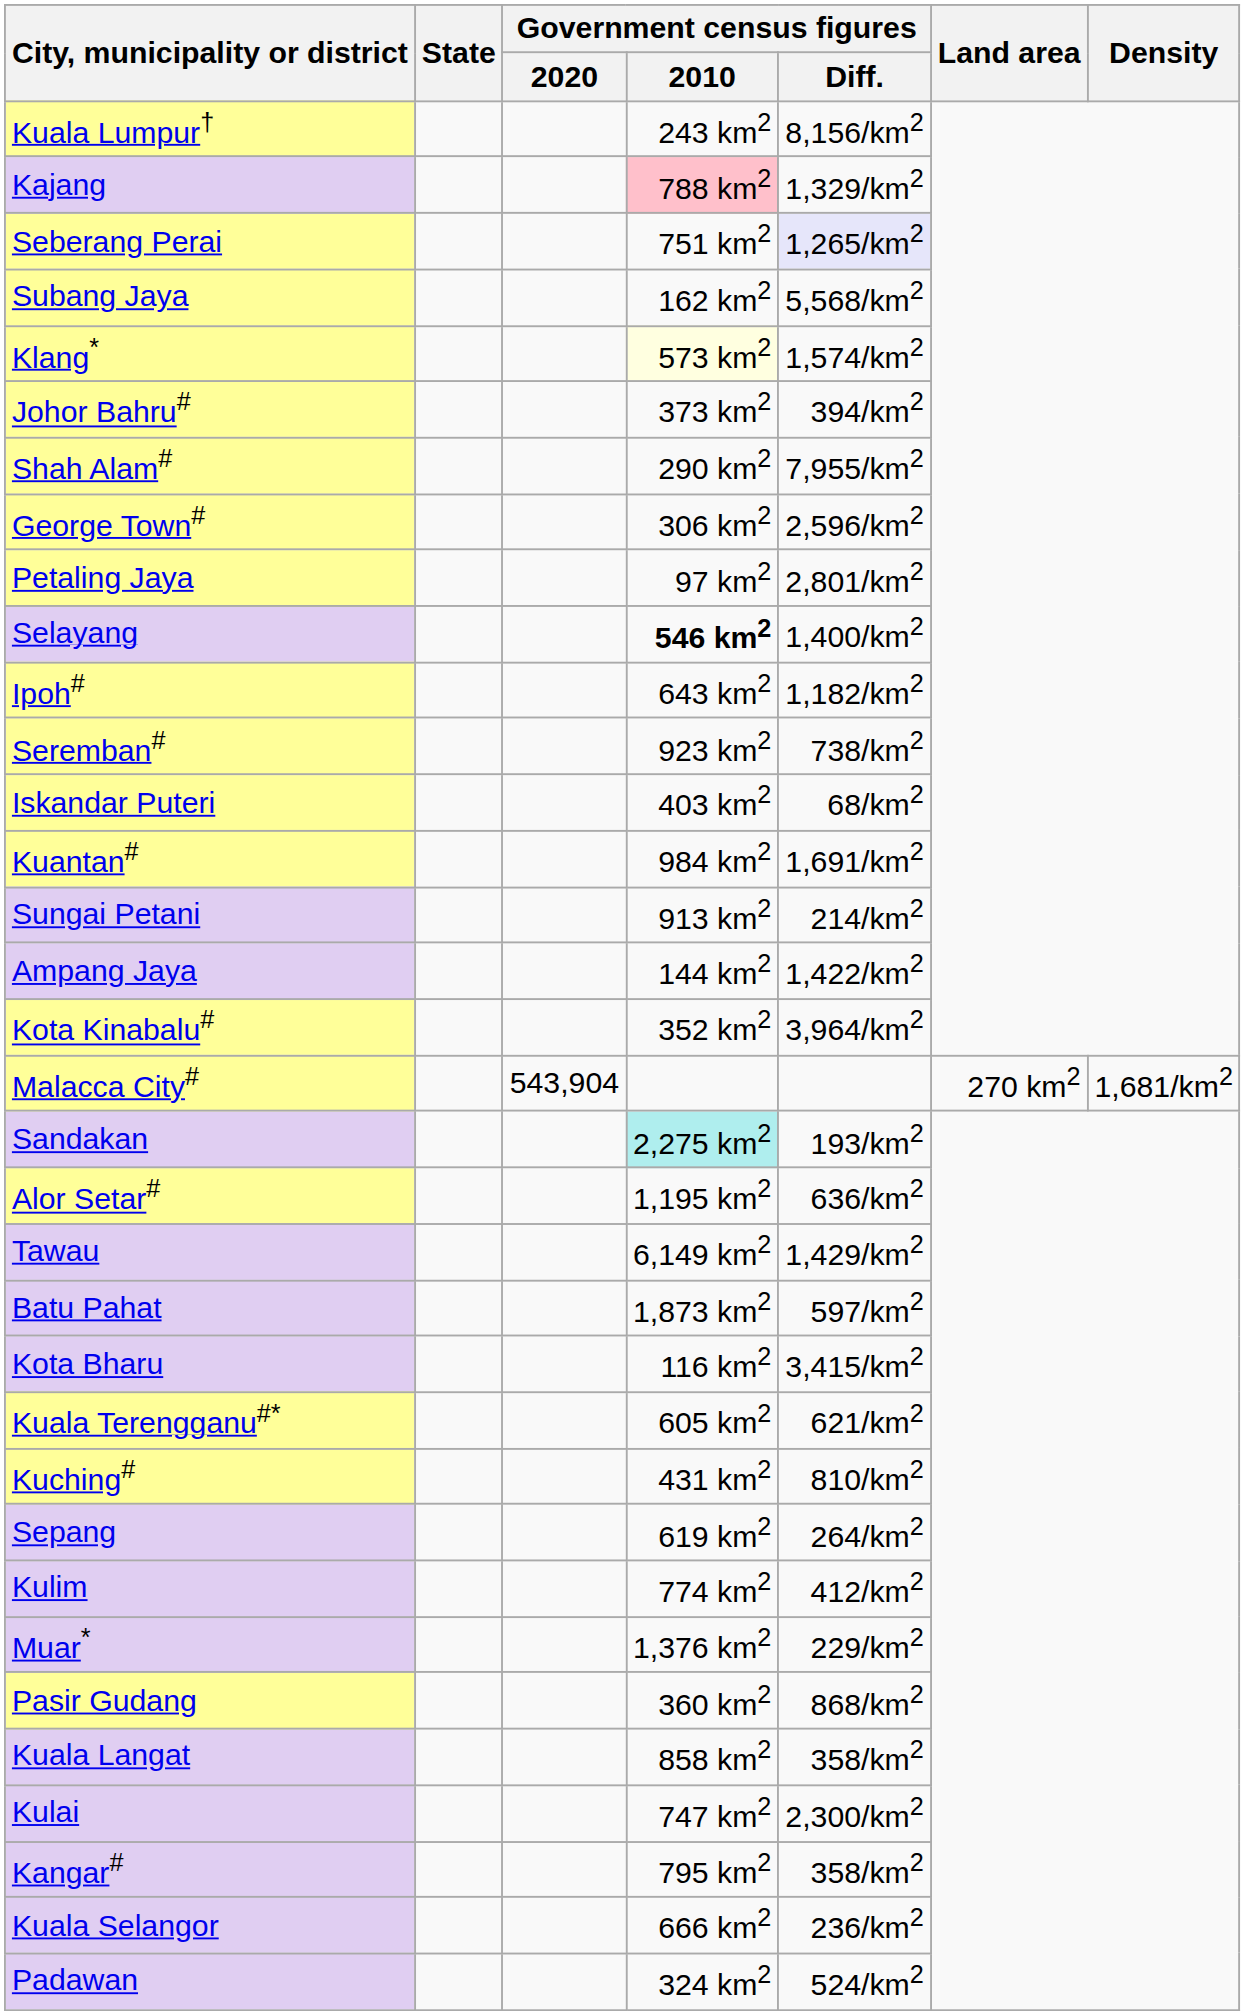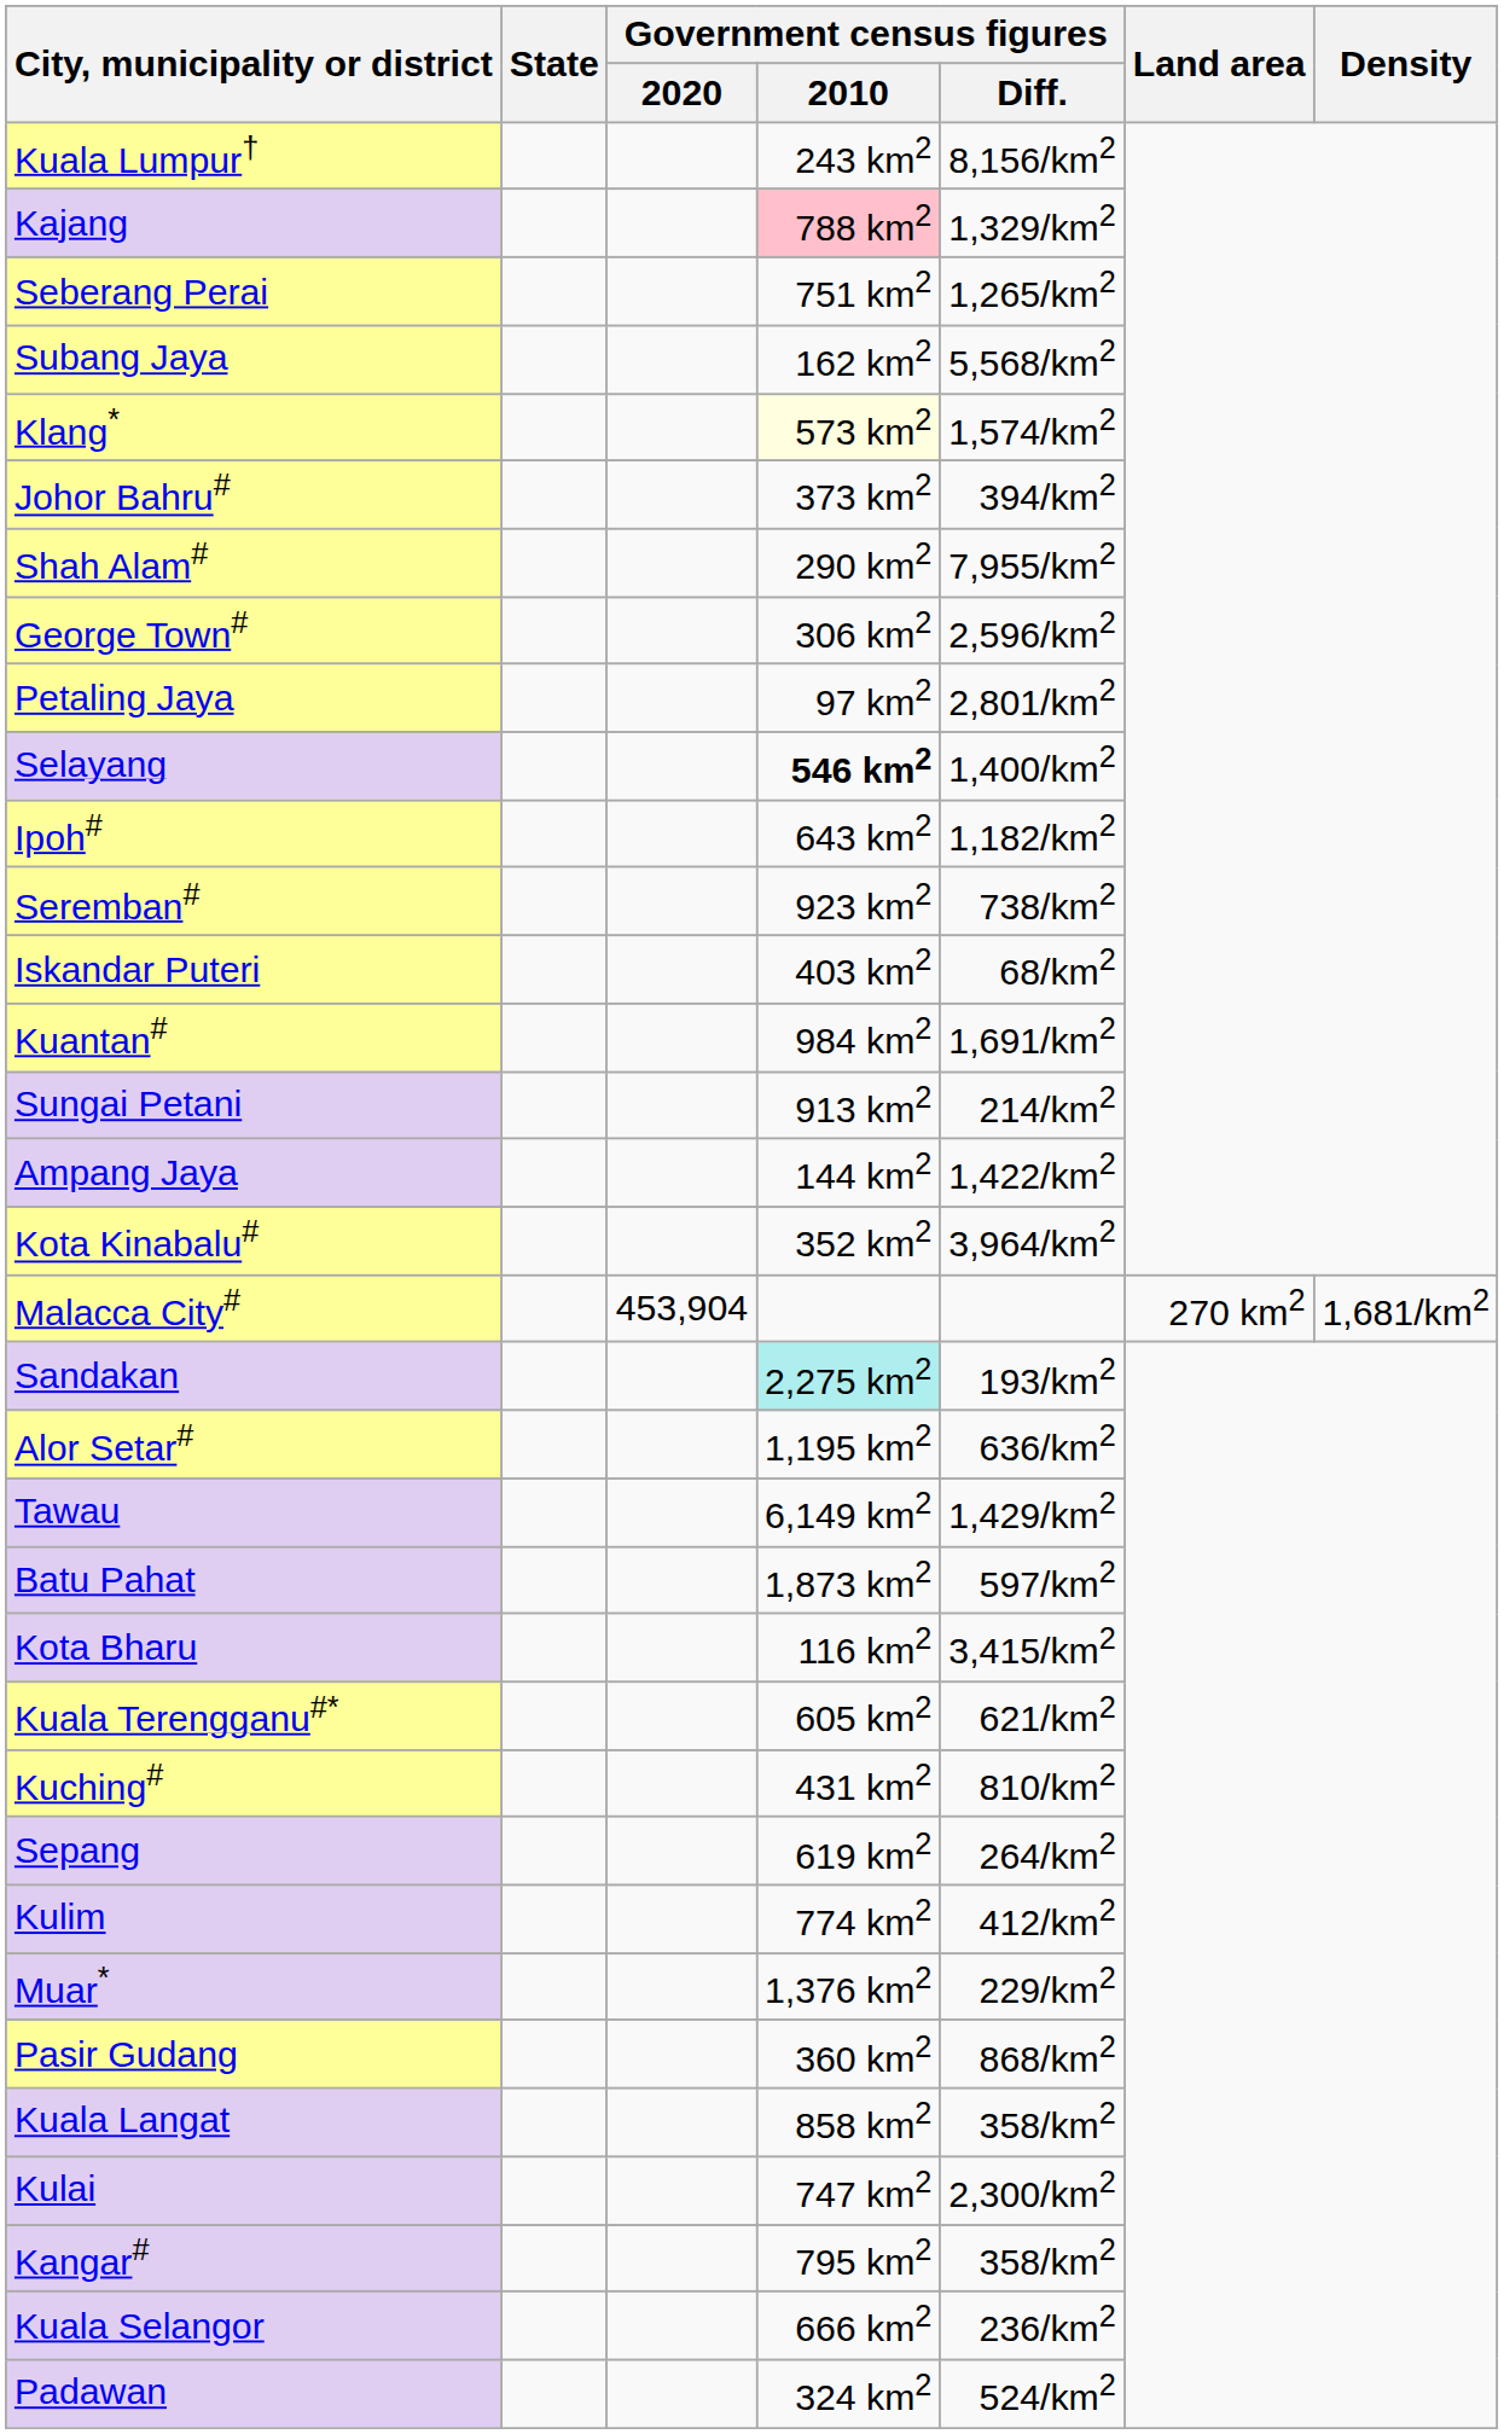Seberang Perai | Government census figures / Diff.: lavender background -> no background
Malacca City# | Government census figures / 2020: 543,904 -> 453,904
